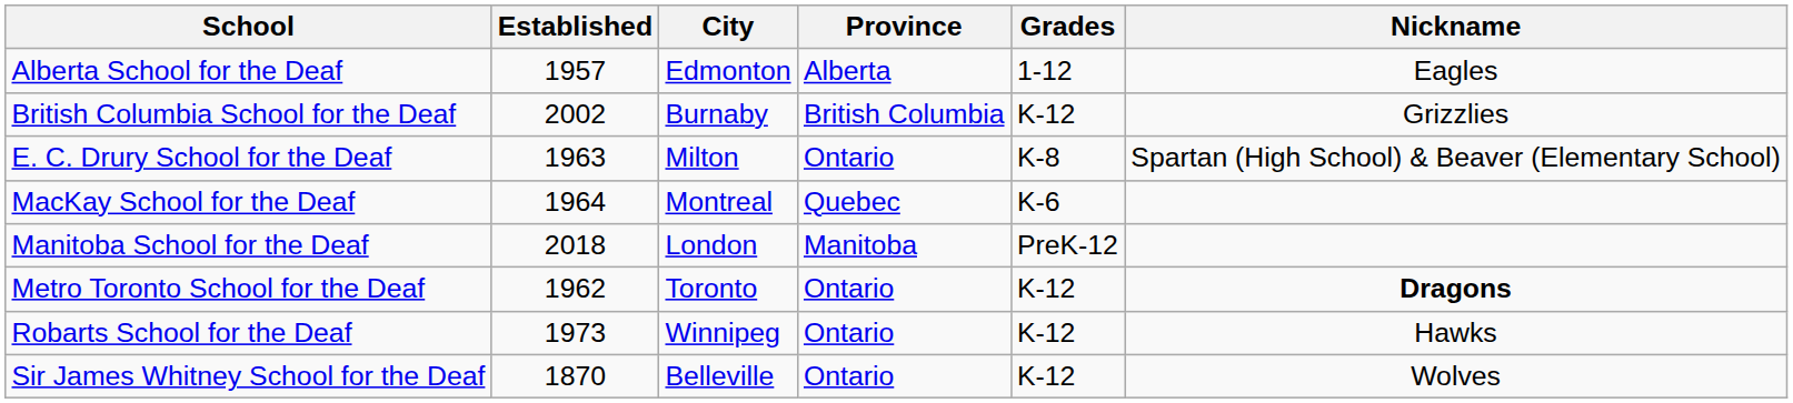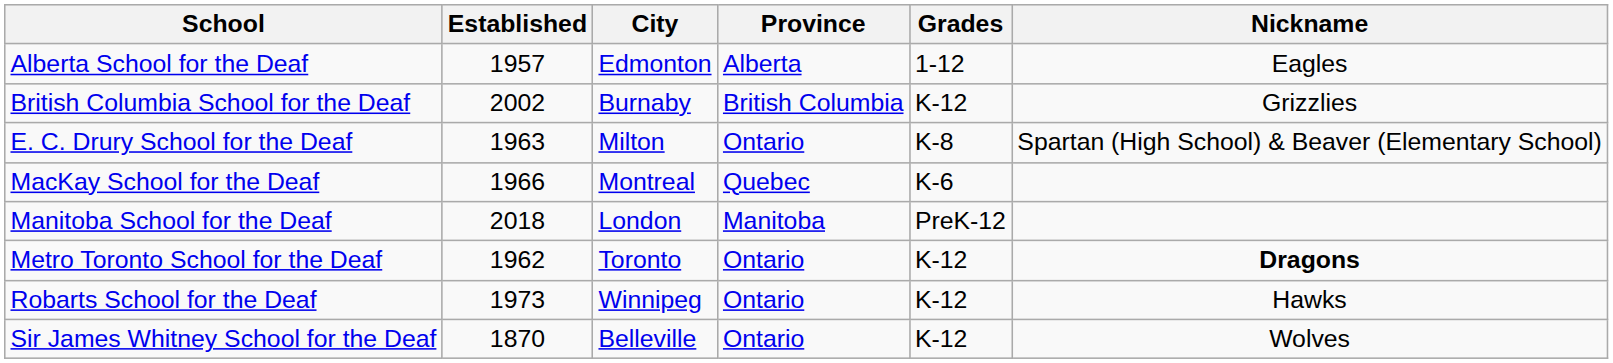MacKay School for the Deaf | Established: 1964 -> 1966
